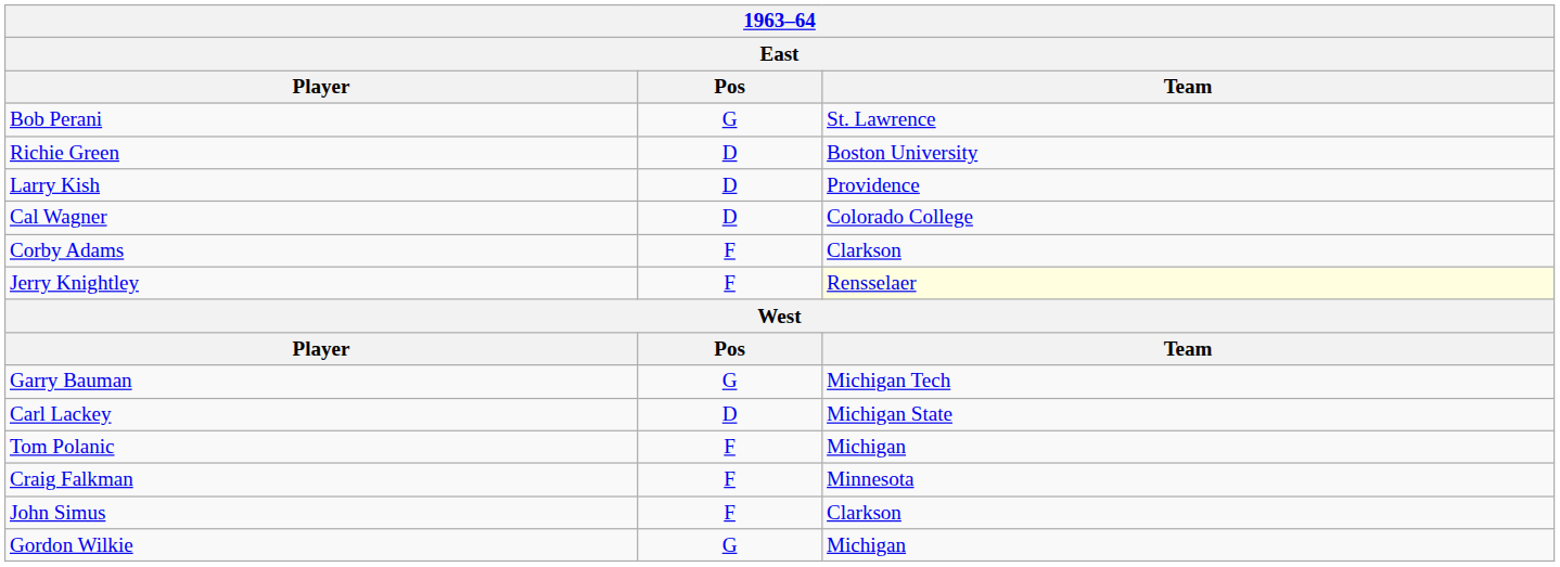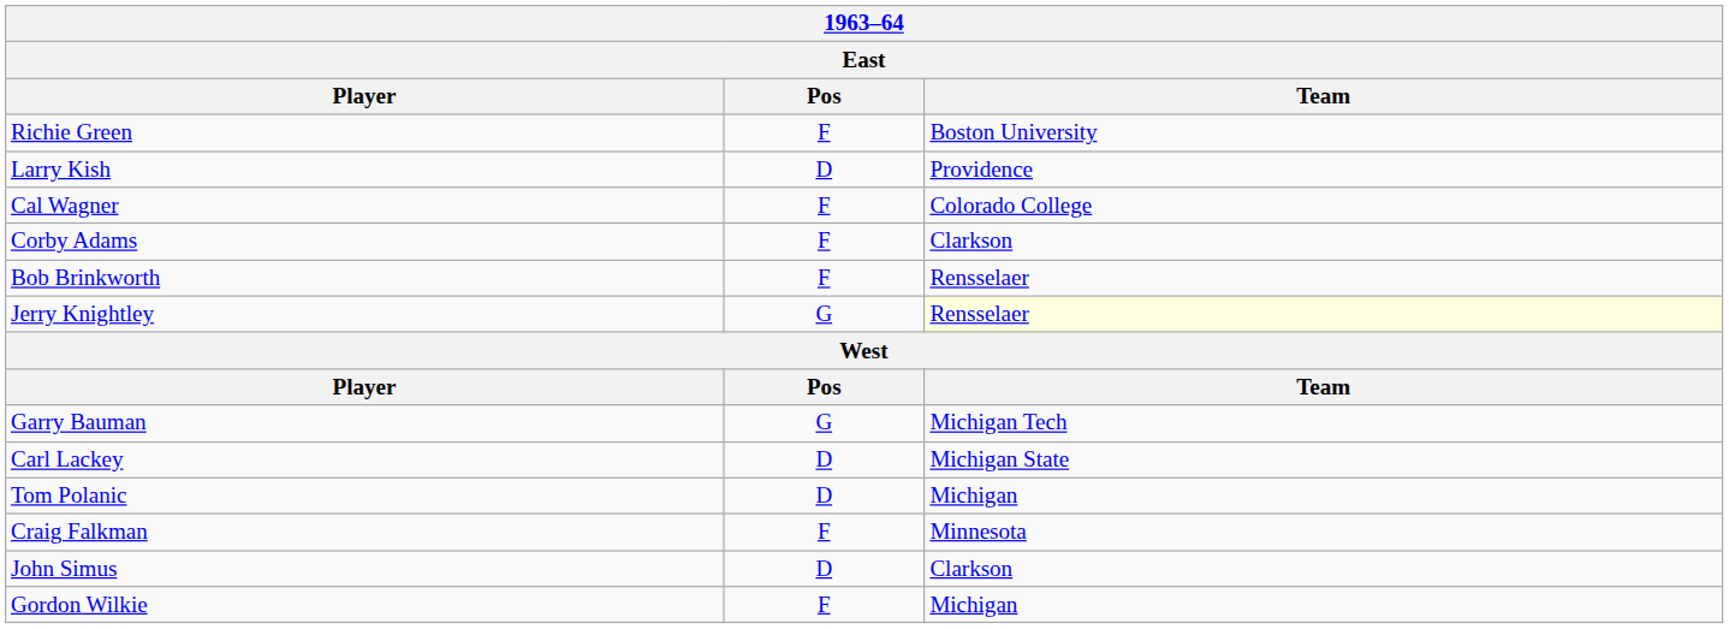- row: Bob Perani | G | St. Lawrence
Richie Green | Pos: D -> F
Cal Wagner | Pos: D -> F
+ row: Bob Brinkworth | F | Rensselaer
Jerry Knightley | Pos: F -> G
Tom Polanic | Pos: F -> D
John Simus | Pos: F -> D
Gordon Wilkie | Pos: G -> F
